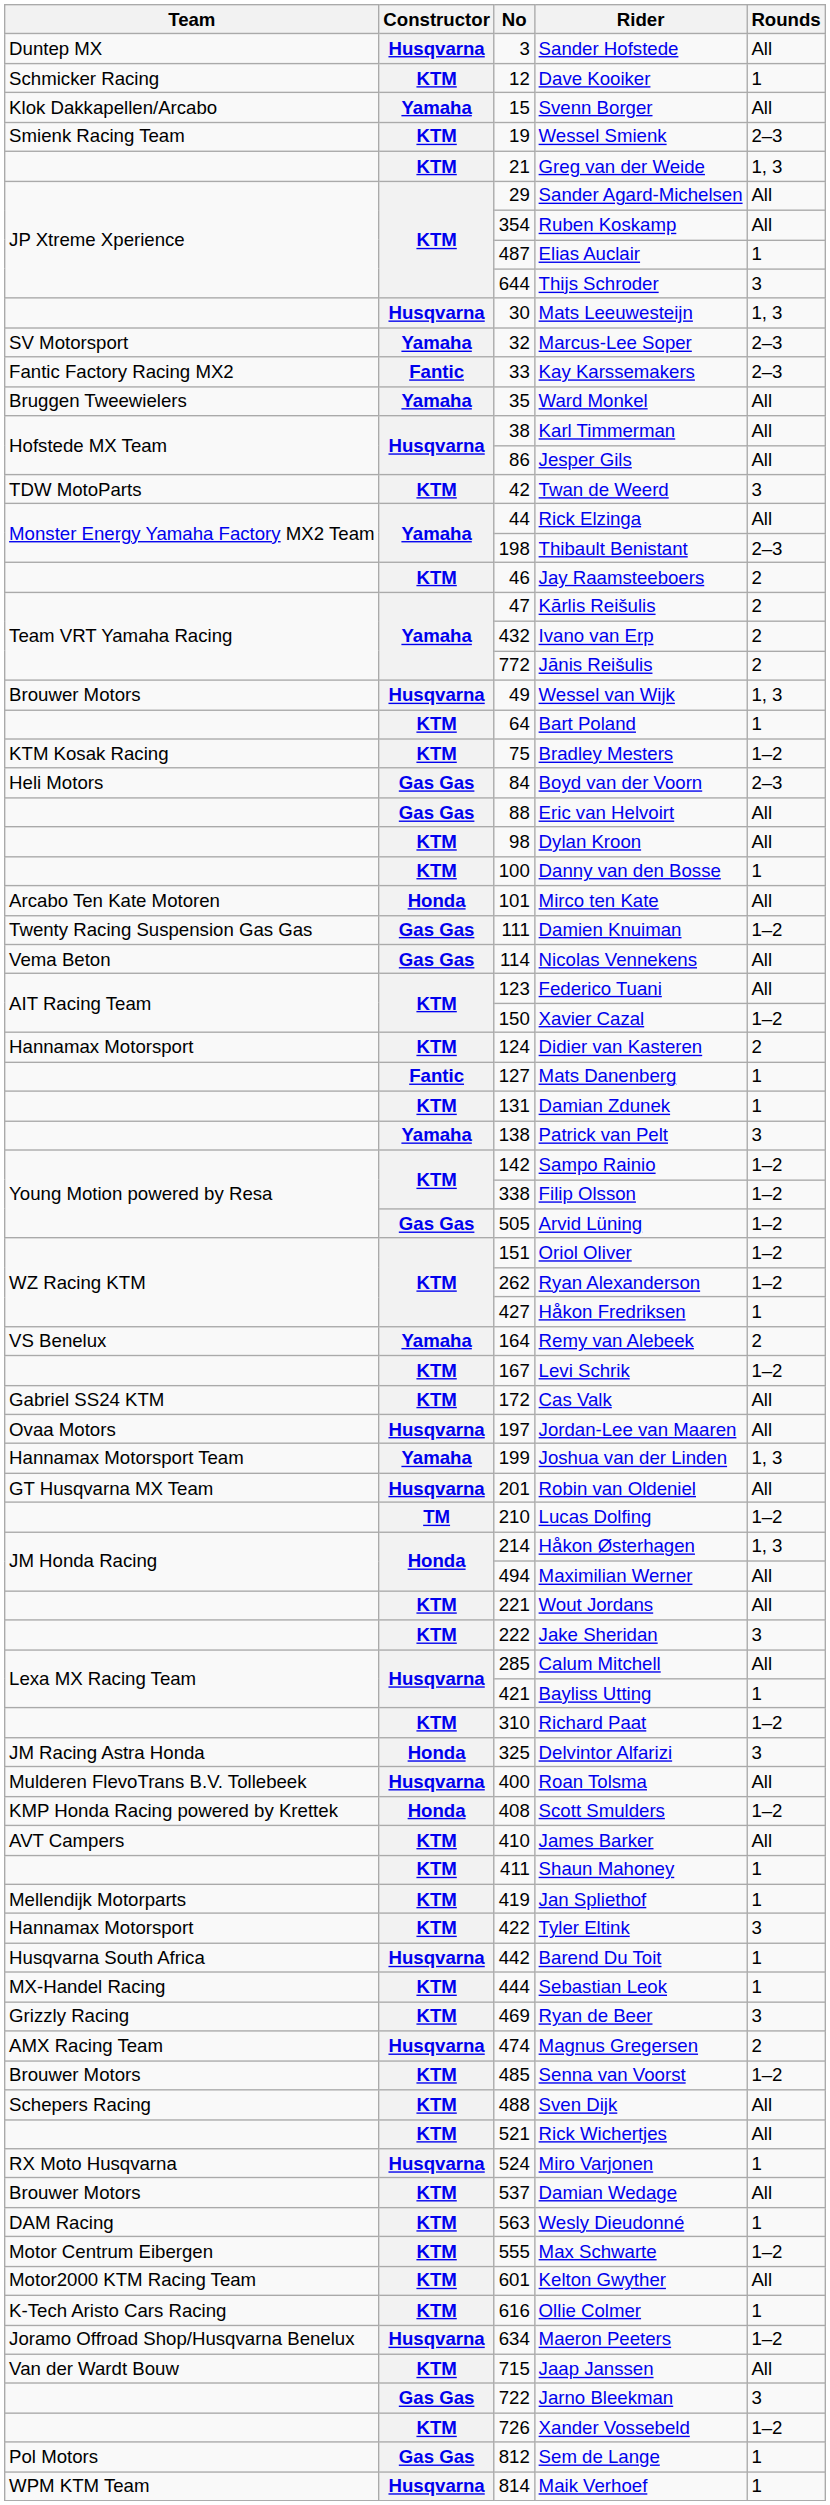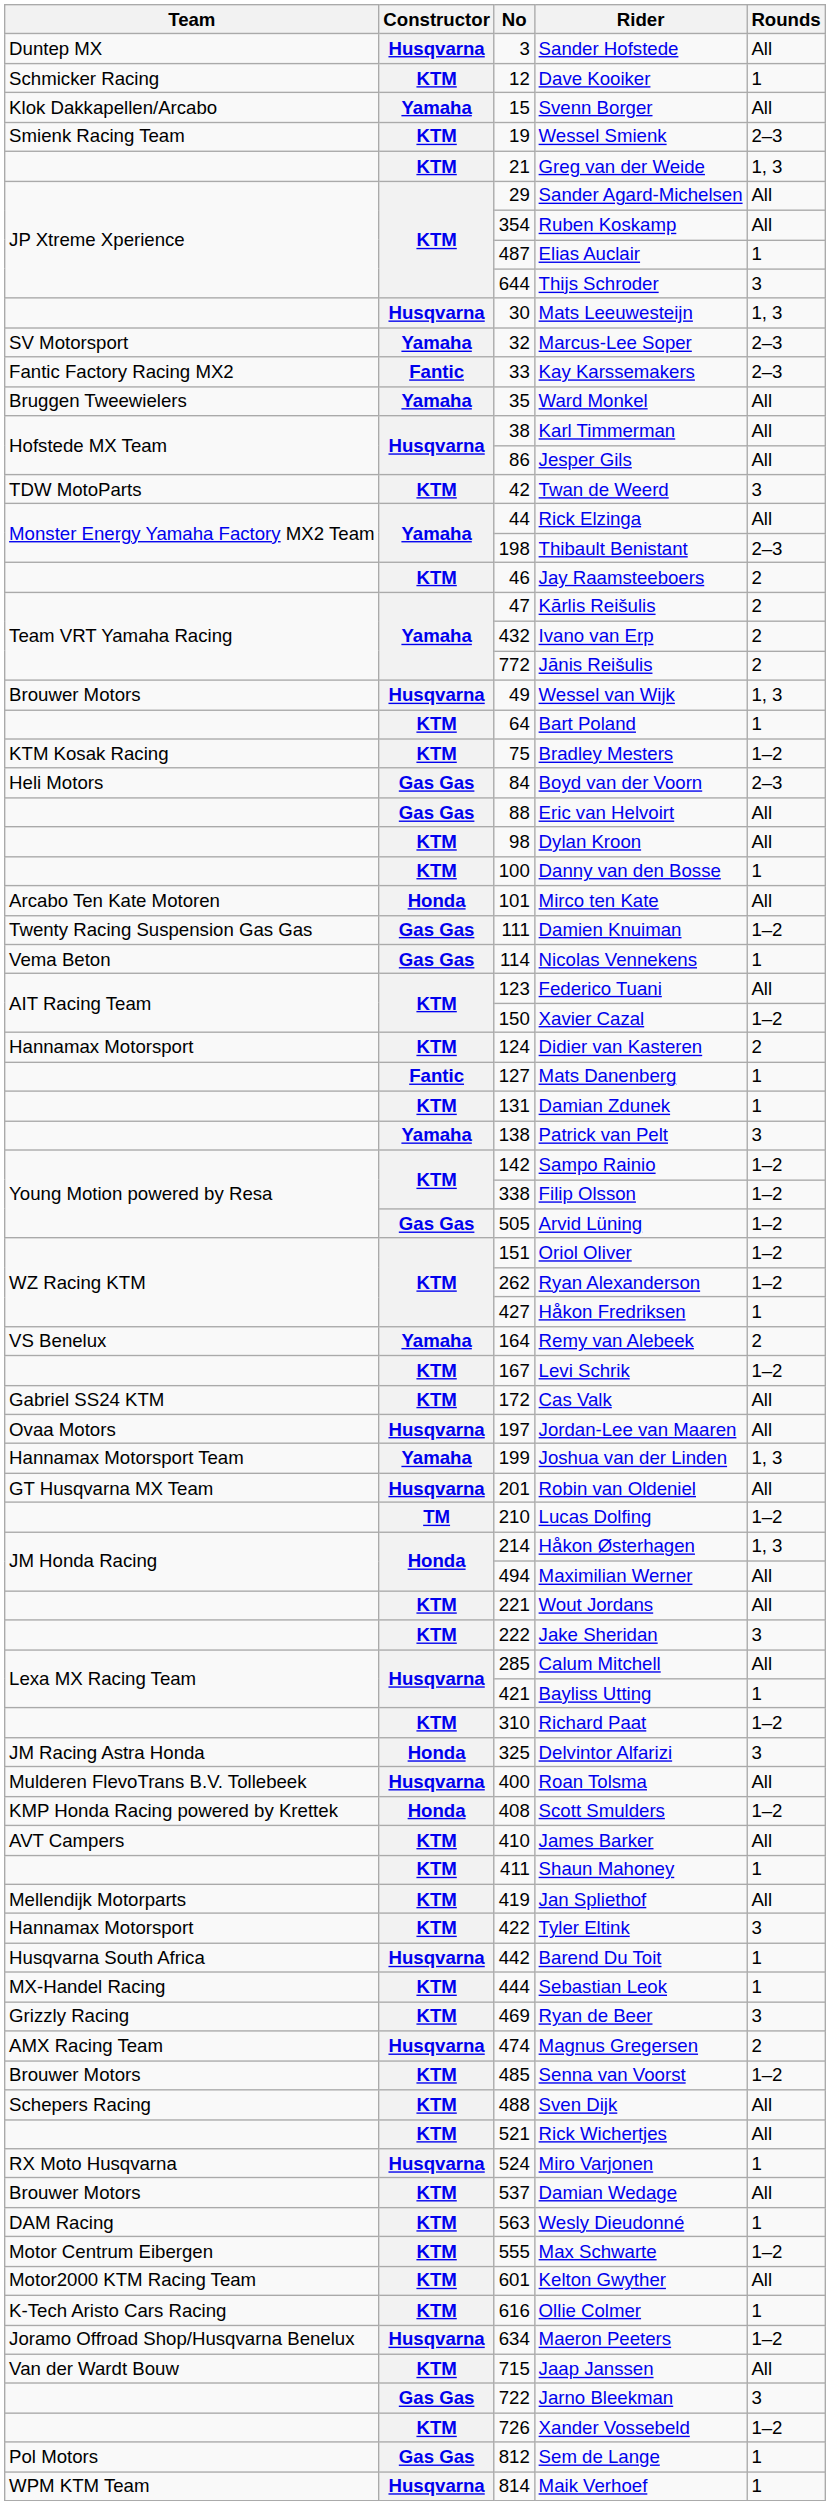Nicolas Vennekens | Rounds: All -> 1
Jan Spliethof | Rounds: 1 -> All
